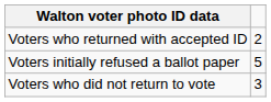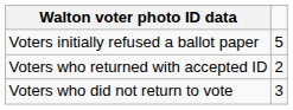rows swapped: Voters initially refused a ballot paper <-> Voters who returned with accepted ID
